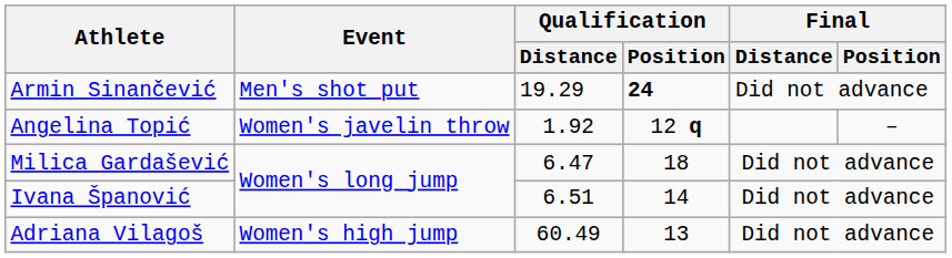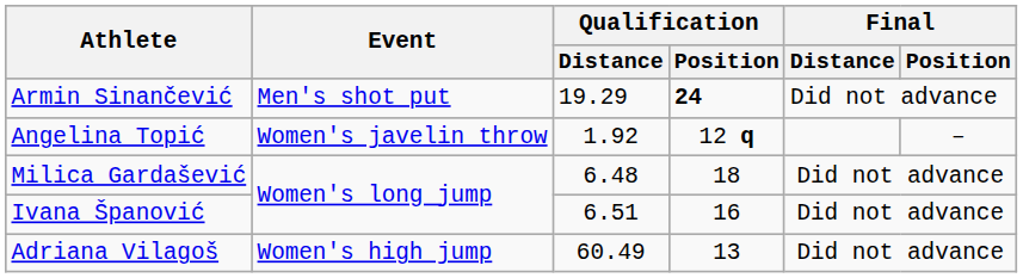Milica Gardašević | Qualification / Distance: 6.47 -> 6.48
Ivana Španović | Qualification / Position: 14 -> 16
